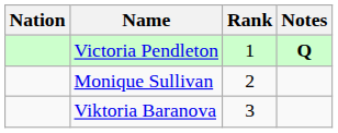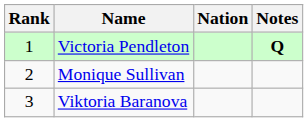columns swapped: Rank <-> Nation
